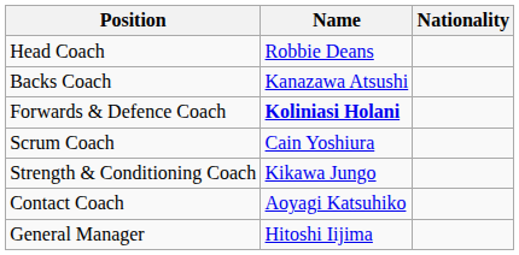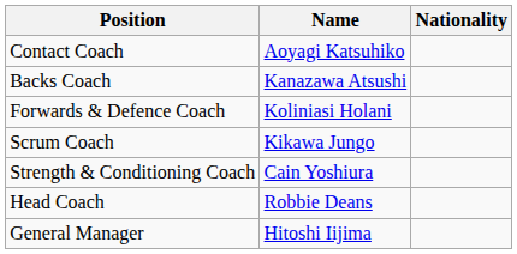rows swapped: Head Coach <-> Contact Coach
Forwards & Defence Coach | Name: bold -> normal
Scrum Coach | Name: Cain Yoshiura -> Kikawa Jungo
Strength & Conditioning Coach | Name: Kikawa Jungo -> Cain Yoshiura
